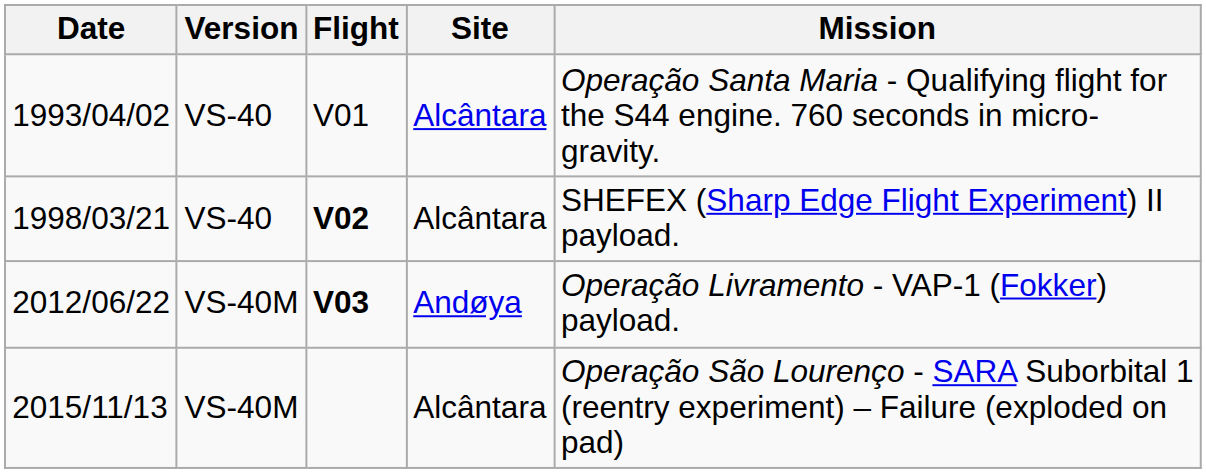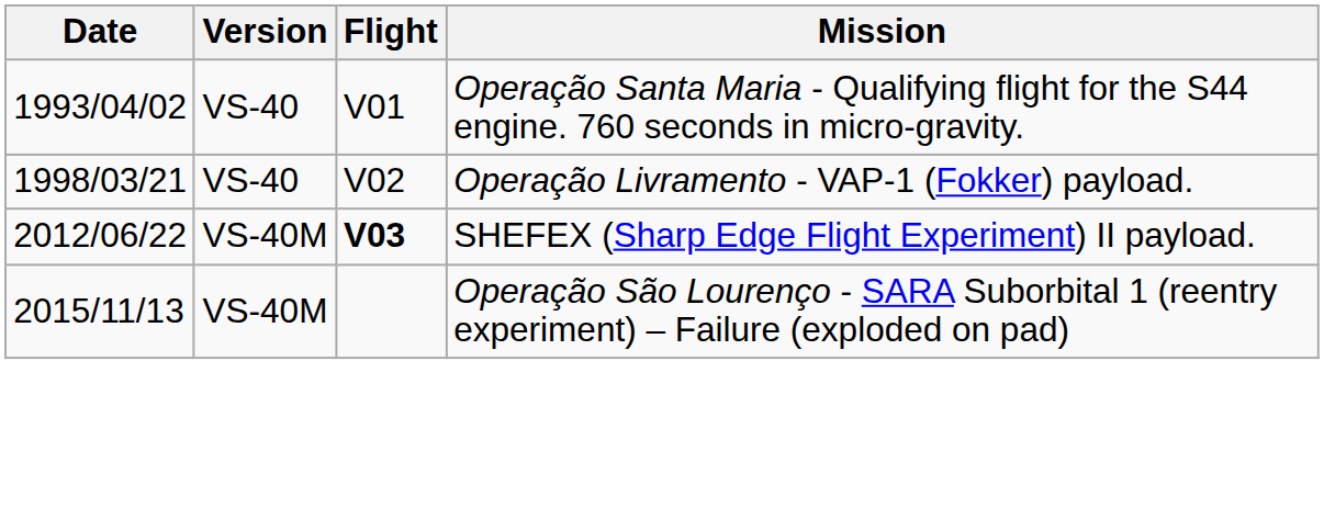- column: Site | Alcântara | Alcântara | Andøya | Alcântara
1998/03/21 | Flight: bold -> normal
1998/03/21 | Mission: SHEFEX (Sharp Edge Flight Experiment) II payload. -> Operação Livramento - VAP-1 (Fokker) payload.
2012/06/22 | Mission: Operação Livramento - VAP-1 (Fokker) payload. -> SHEFEX (Sharp Edge Flight Experiment) II payload.
